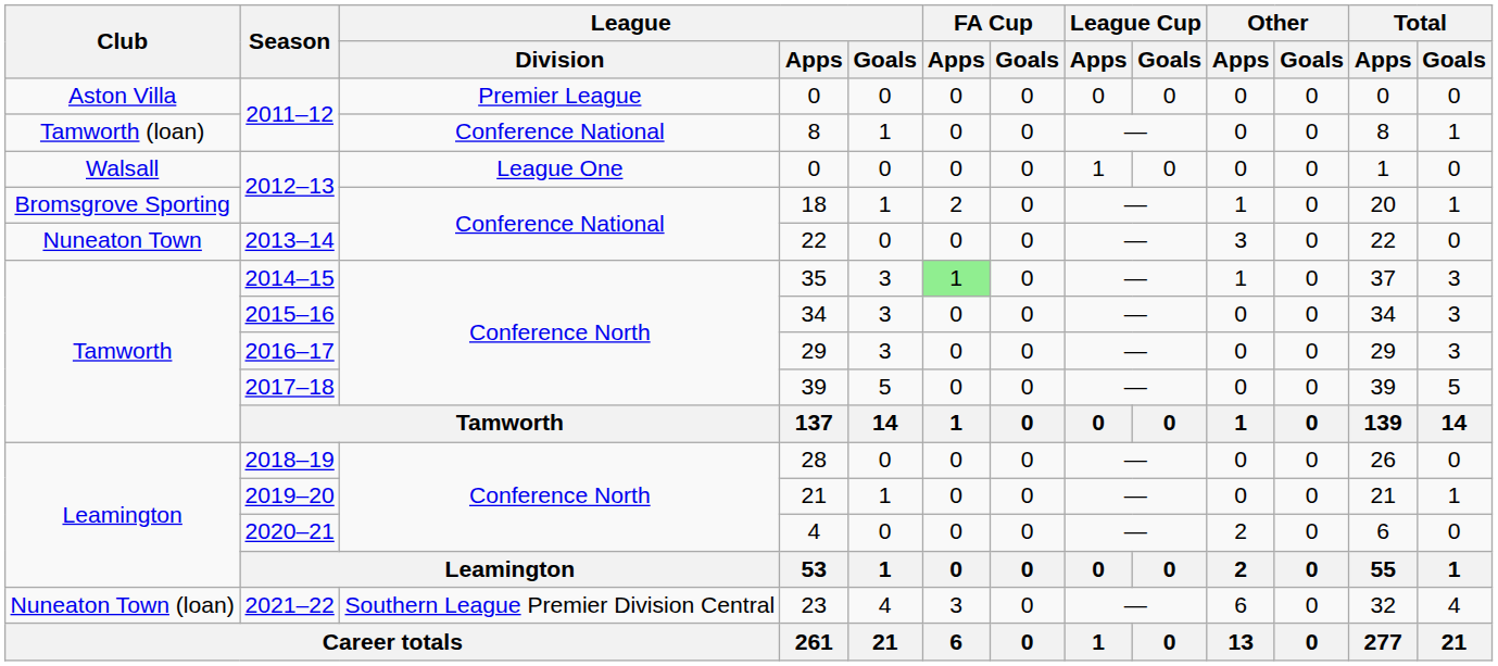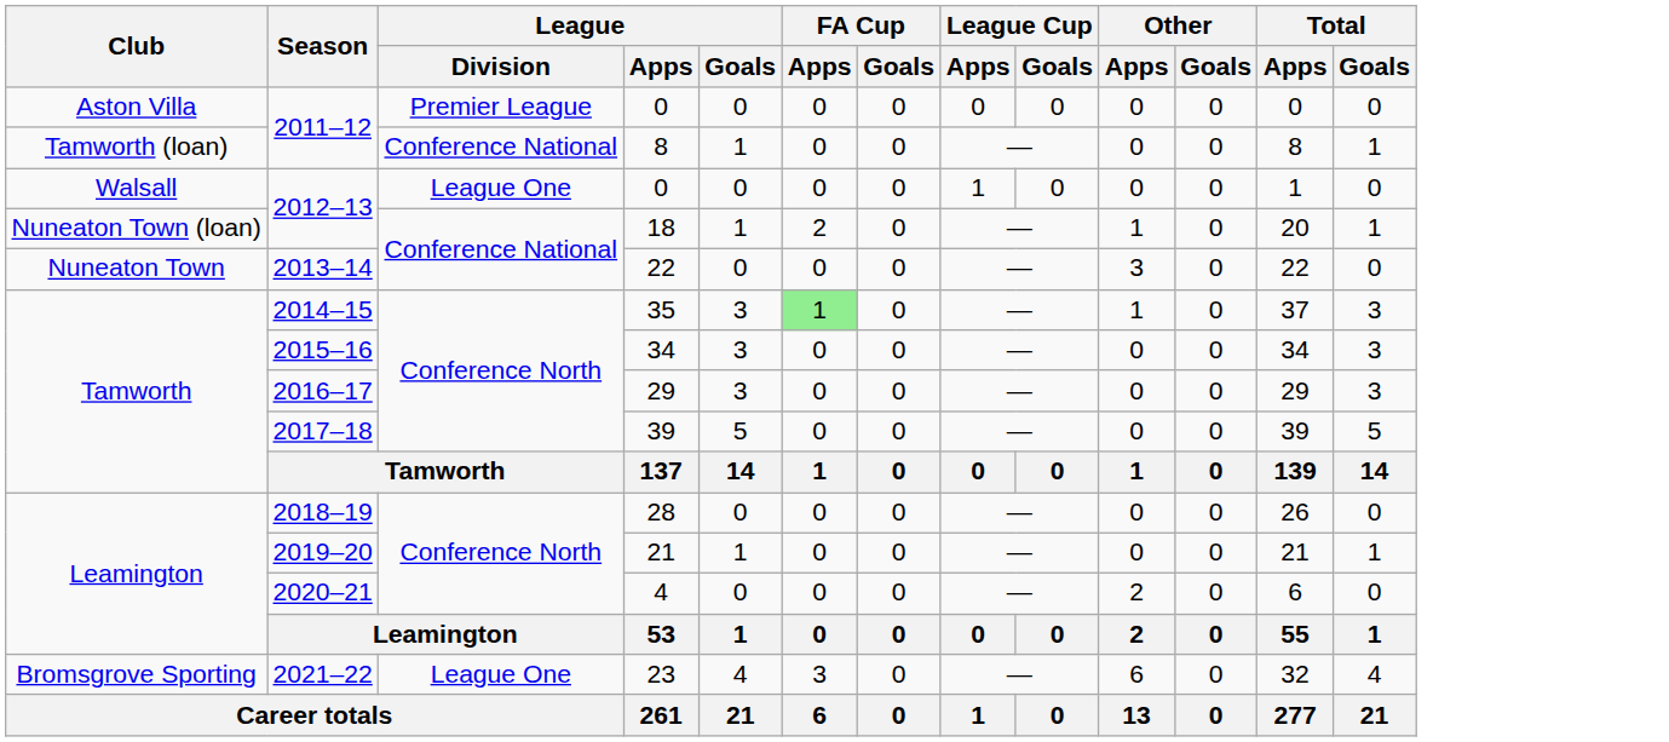18 | Club: Bromsgrove Sporting -> Nuneaton Town (loan)
23 | Club: Nuneaton Town (loan) -> Bromsgrove Sporting
23 | League / Division: Southern League Premier Division Central -> League One
